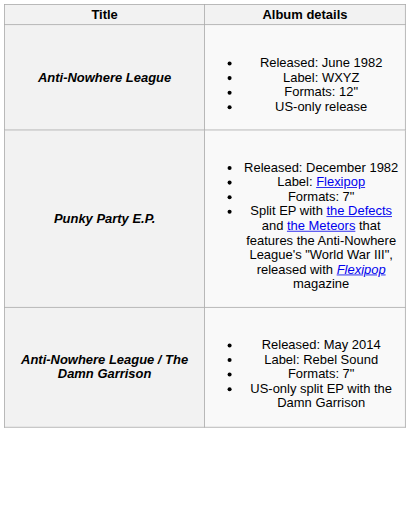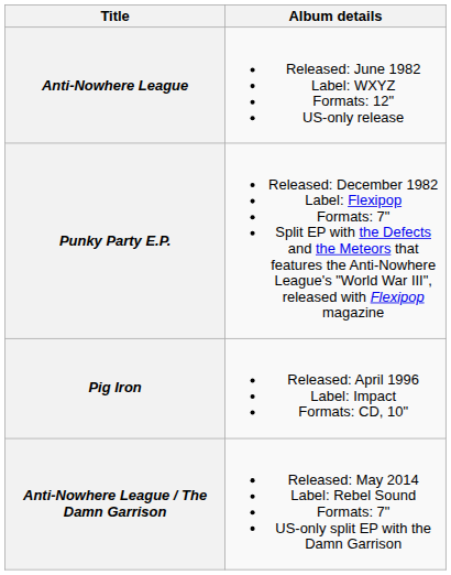+ row: Pig Iron | Released: April 1996 Label: Impact Formats: CD, 10"
